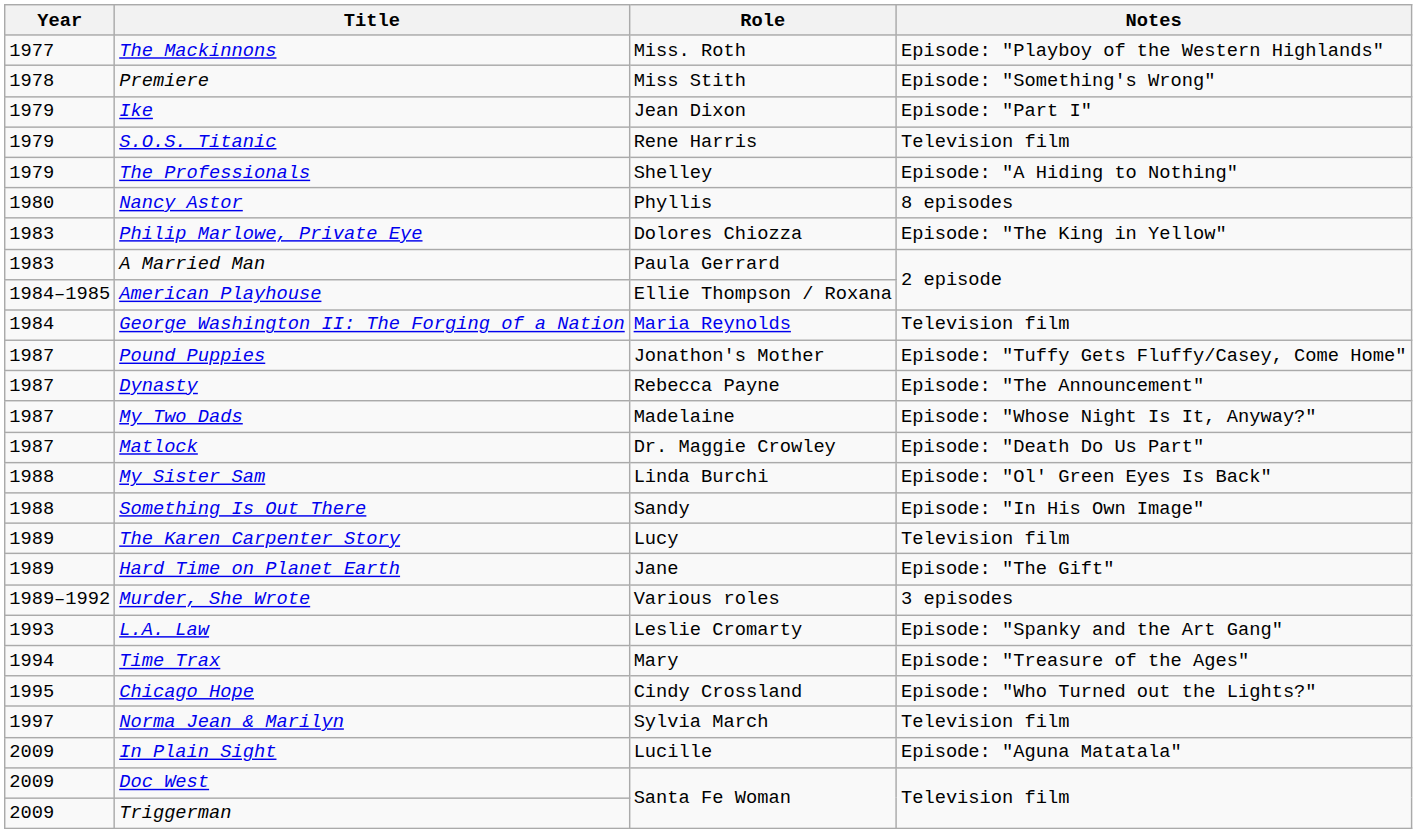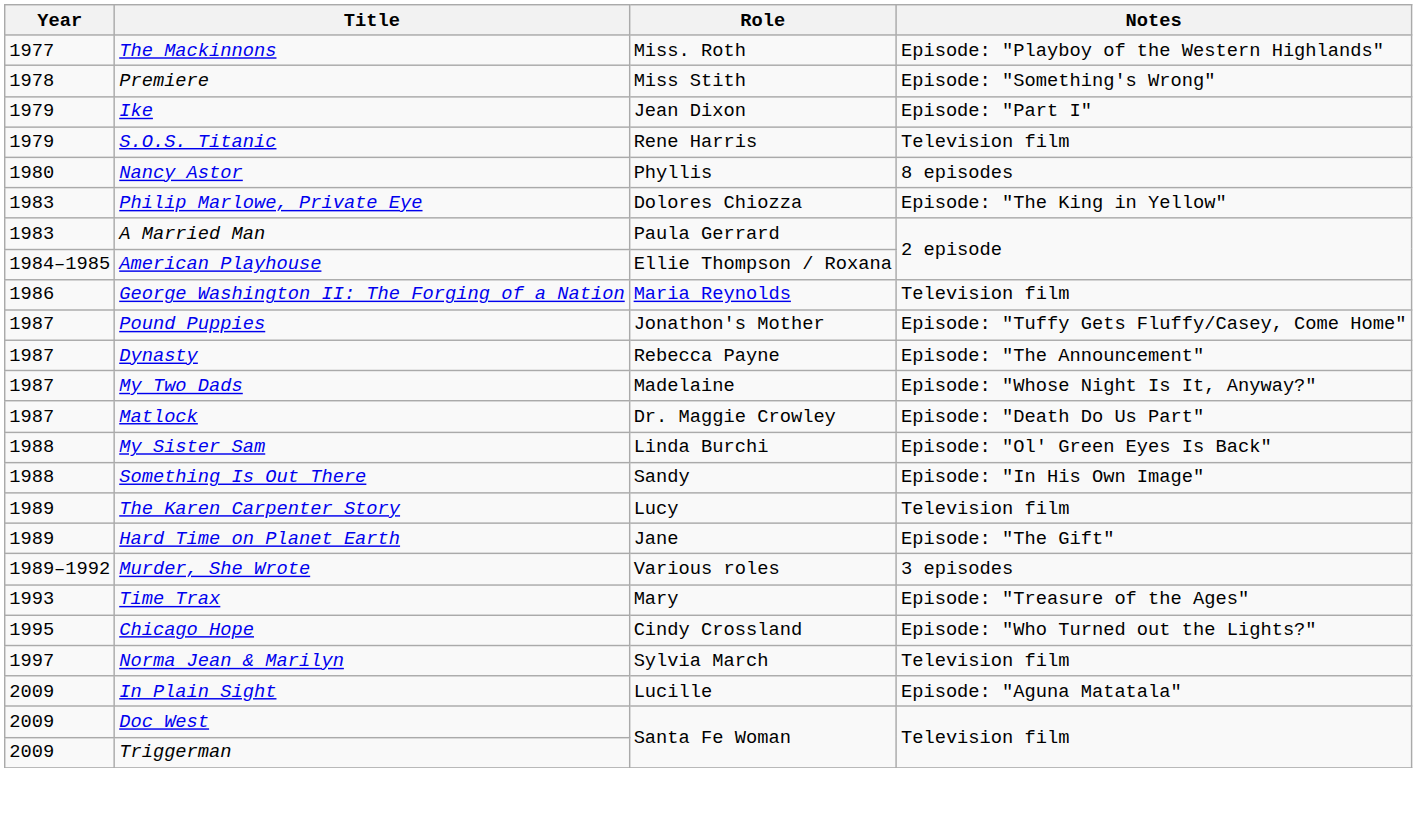- row: 1979 | The Professionals | Shelley | Episode: "A Hiding to Nothing"
George Washington II: The Forging of a Nation | Year: 1984 -> 1986
- row: 1993 | L.A. Law | Leslie Cromarty | Episode: "Spanky and the Art Gang"
Time Trax | Year: 1994 -> 1993
